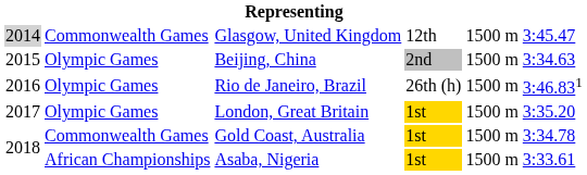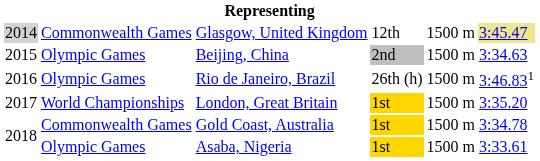Glasgow, United Kingdom | column 6: no background -> khaki background
London, Great Britain | column 2: Olympic Games -> World Championships
Asaba, Nigeria | column 2: African Championships -> Olympic Games
